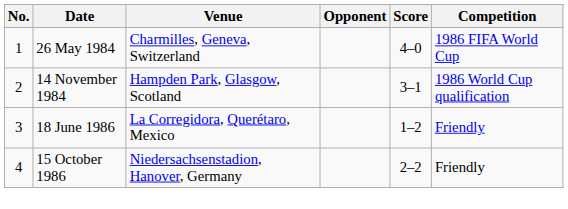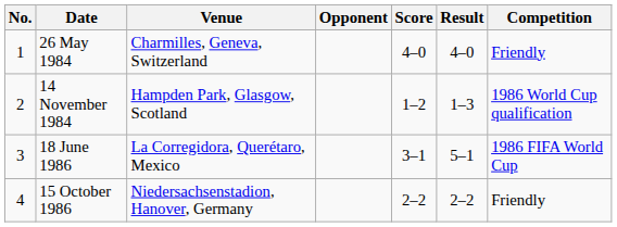+ column: Result | 4–0 | 1–3 | 5–1 | 2–2
26 May 1984 | Competition: 1986 FIFA World Cup -> Friendly
14 November 1984 | Score: 3–1 -> 1–2
18 June 1986 | Score: 1–2 -> 3–1
18 June 1986 | Competition: Friendly -> 1986 FIFA World Cup
